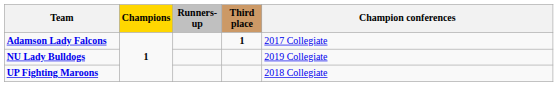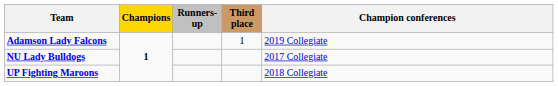Adamson Lady Falcons | Third place: bold -> normal
Adamson Lady Falcons | Champion conferences: 2017 Collegiate -> 2019 Collegiate
NU Lady Bulldogs | Champion conferences: 2019 Collegiate -> 2017 Collegiate
